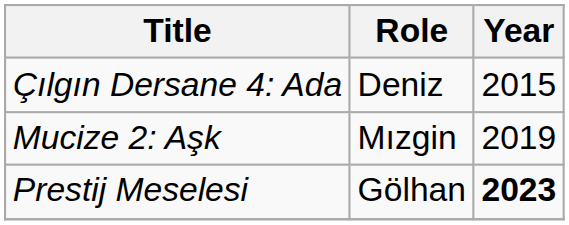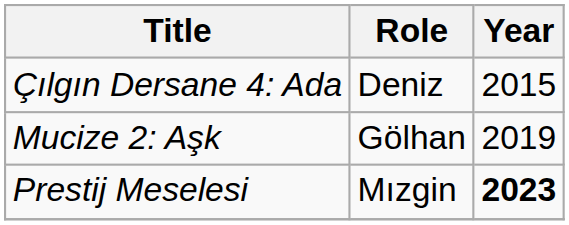Mucize 2: Aşk | Role: Mızgin -> Gölhan
Prestij Meselesi | Role: Gölhan -> Mızgin
